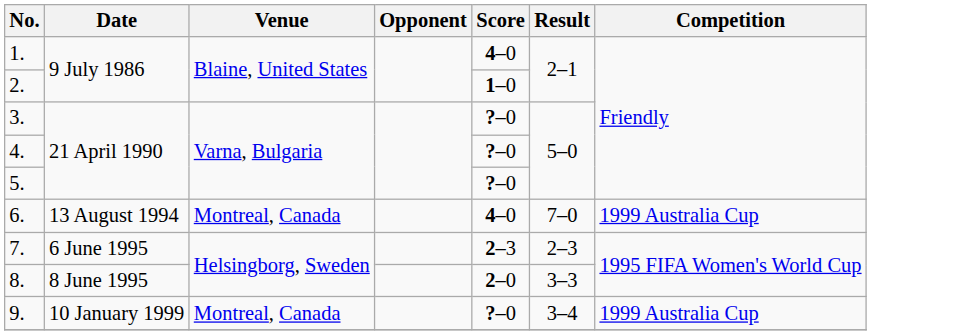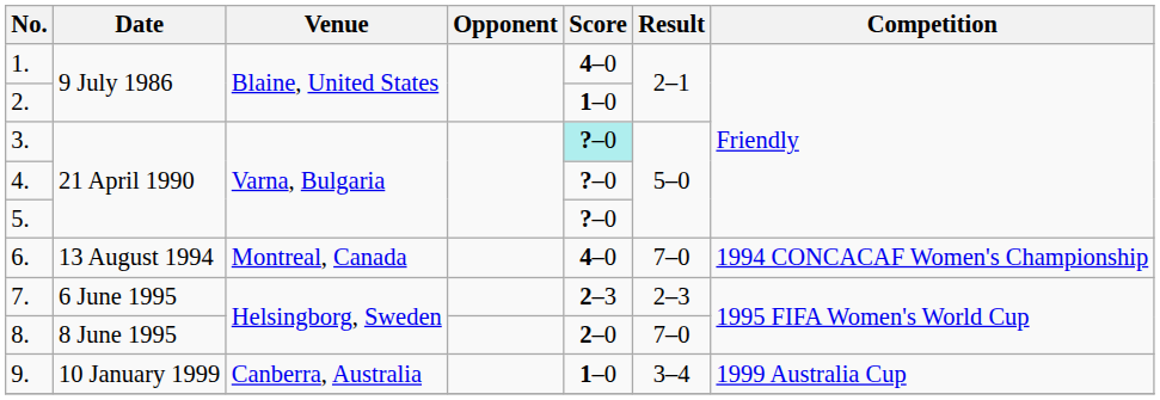3. | Score: no background -> paleturquoise background
6. | Competition: 1999 Australia Cup -> 1994 CONCACAF Women's Championship
8. | Result: 3–3 -> 7–0
9. | Venue: Montreal, Canada -> Canberra, Australia
9. | Score: ?–0 -> 1–0
